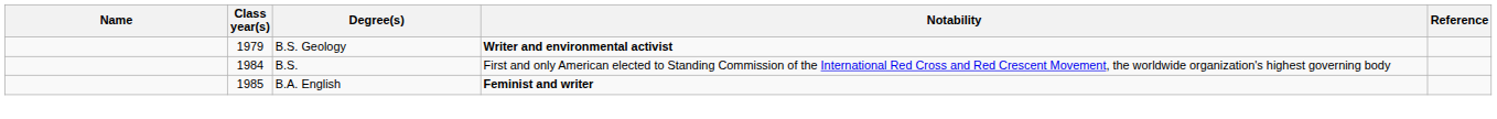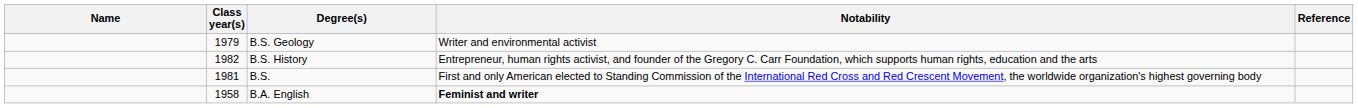B.S. Geology | Notability: bold -> normal
+ row: 1982 | B.S. History | Entrepreneur, human rights activist, and founder of the Gregory C. Carr Foundation, which supports human rights, education and the arts
B.S. | Class year(s): 1984 -> 1981
B.A. English | Class year(s): 1985 -> 1958
